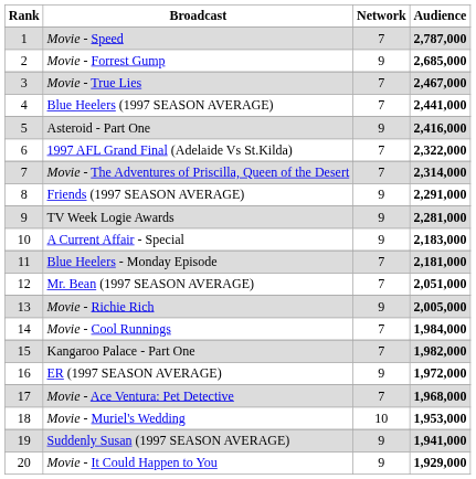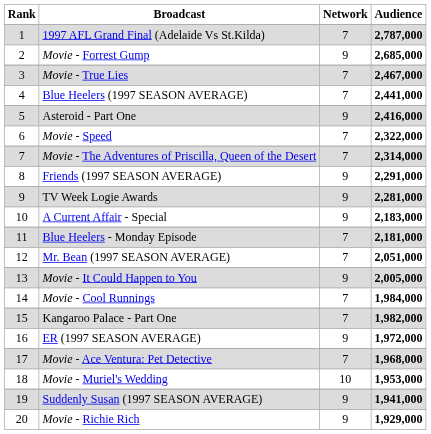2,787,000 | Broadcast: Movie - Speed -> 1997 AFL Grand Final (Adelaide Vs St.Kilda)
2,322,000 | Broadcast: 1997 AFL Grand Final (Adelaide Vs St.Kilda) -> Movie - Speed
2,005,000 | Broadcast: Movie - Richie Rich -> Movie - It Could Happen to You
1,929,000 | Broadcast: Movie - It Could Happen to You -> Movie - Richie Rich
